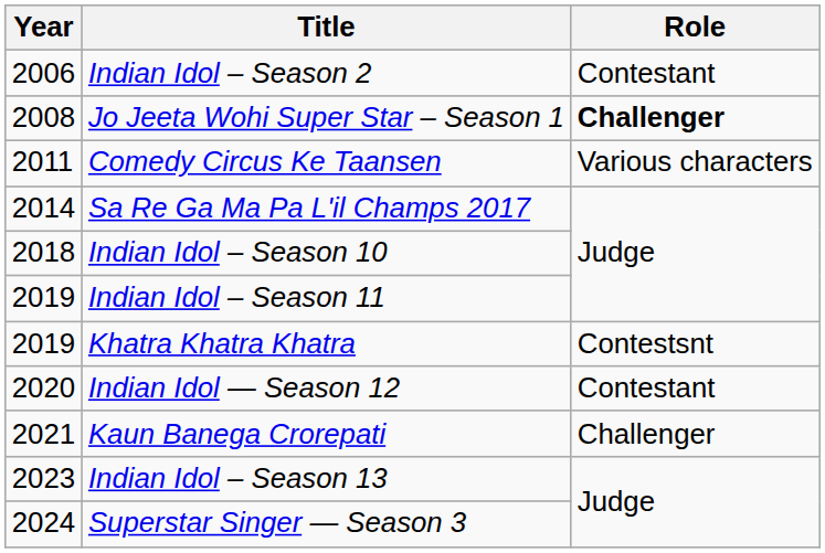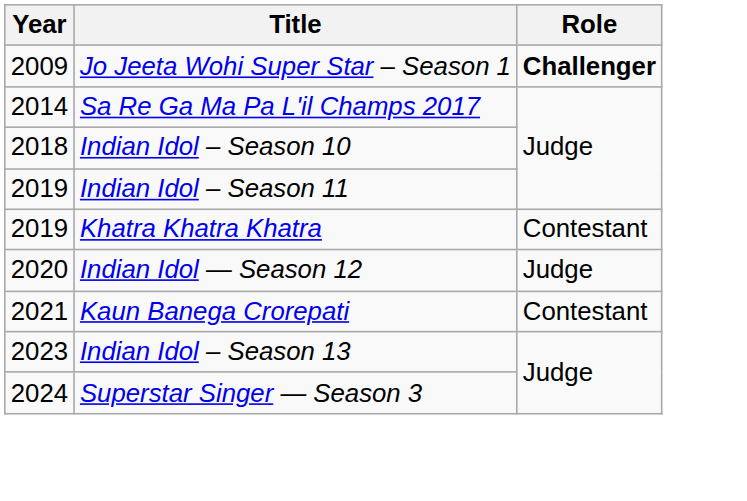- row: 2006 | Indian Idol – Season 2 | Contestant
Jo Jeeta Wohi Super Star – Season 1 | Year: 2008 -> 2009
- row: 2011 | Comedy Circus Ke Taansen | Various characters
Khatra Khatra Khatra | Role: Contestsnt -> Contestant
Indian Idol — Season 12 | Role: Contestant -> Judge
Kaun Banega Crorepati | Role: Challenger -> Contestant
